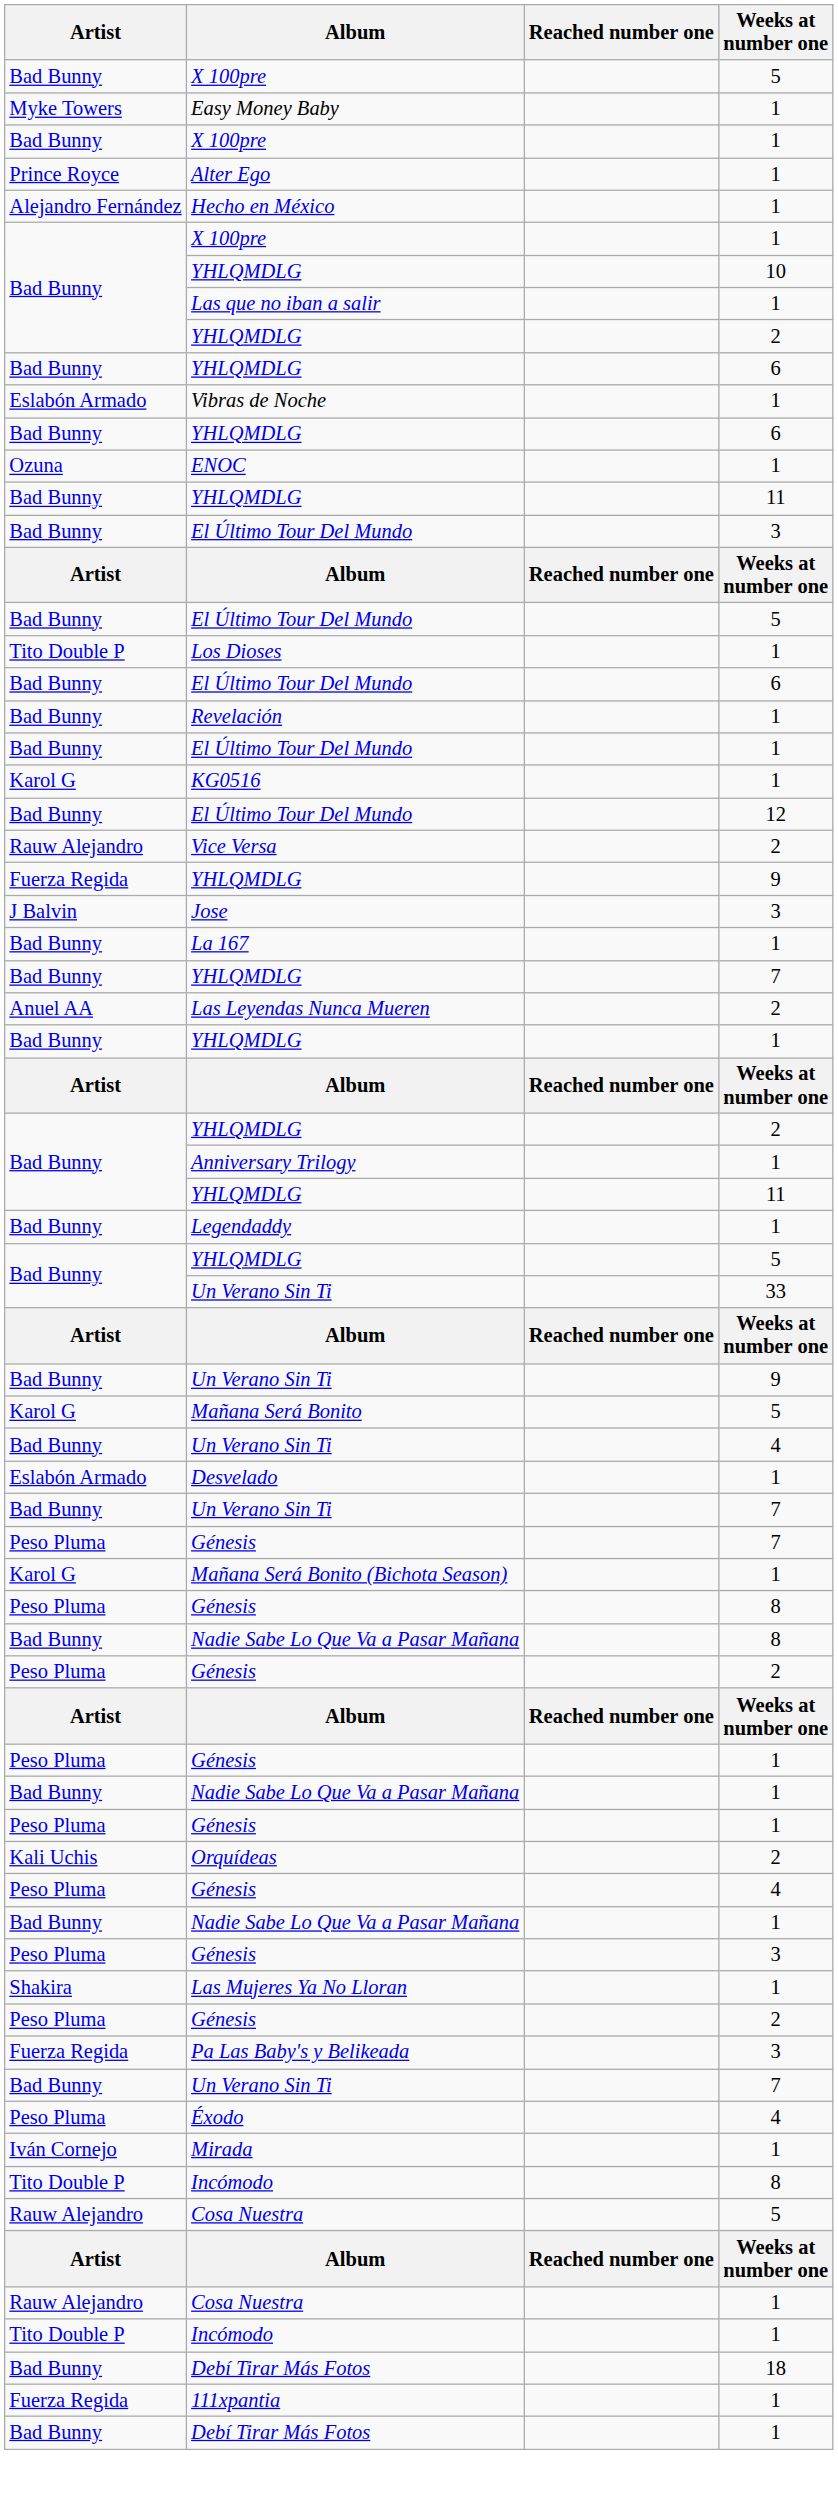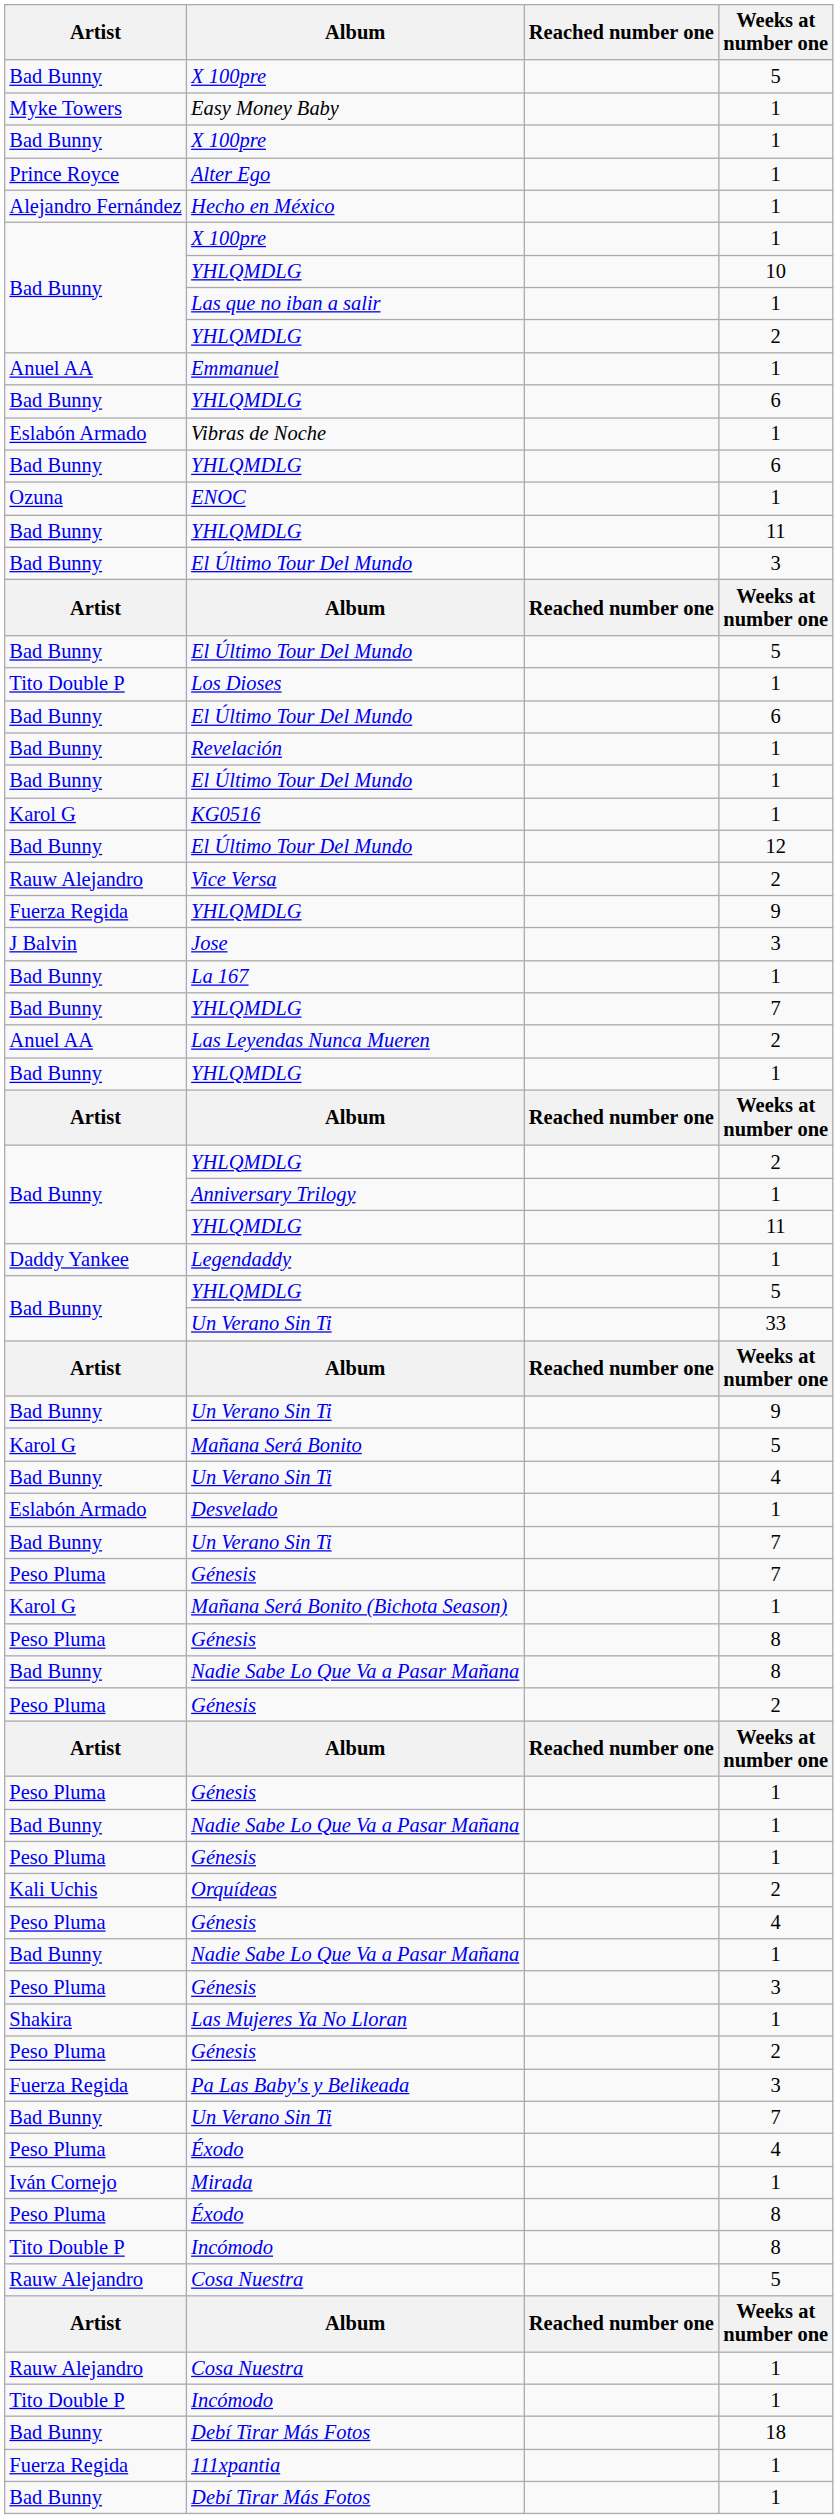+ row: Anuel AA | Emmanuel | 1
Legendaddy | Artist: Bad Bunny -> Daddy Yankee
+ row: Peso Pluma | Éxodo | 8
